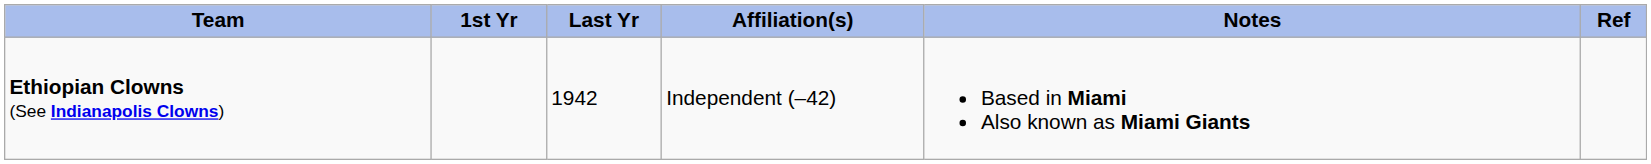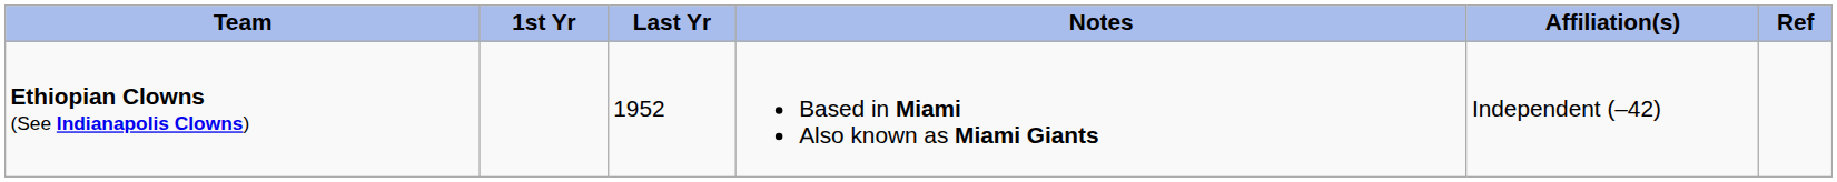columns swapped: Affiliation(s) <-> Notes
Ethiopian Clowns (See Indianapolis Clowns) | Last Yr: 1942 -> 1952
